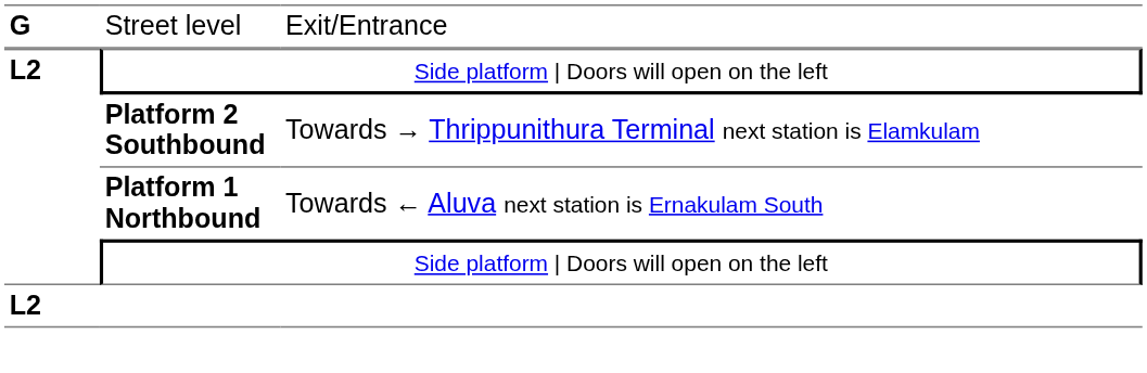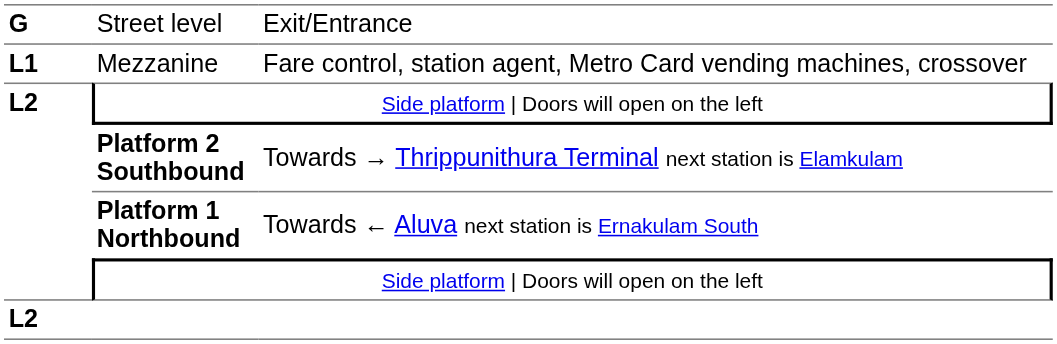+ row: L1 | Mezzanine | Fare control, station agent, Metro Card vending machines, crossover
